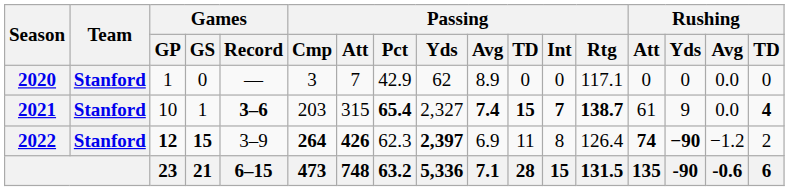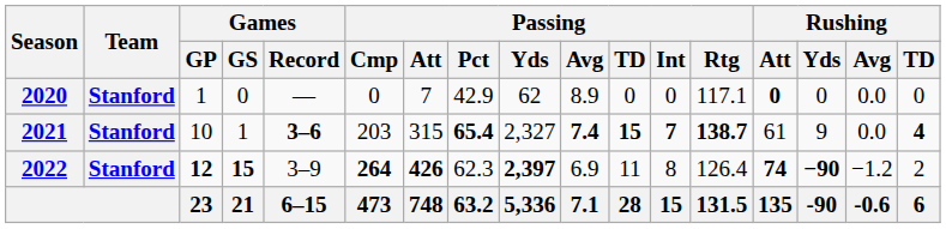2020 | Passing / Cmp: 3 -> 0
2020 | Rushing / Att: normal -> bold
